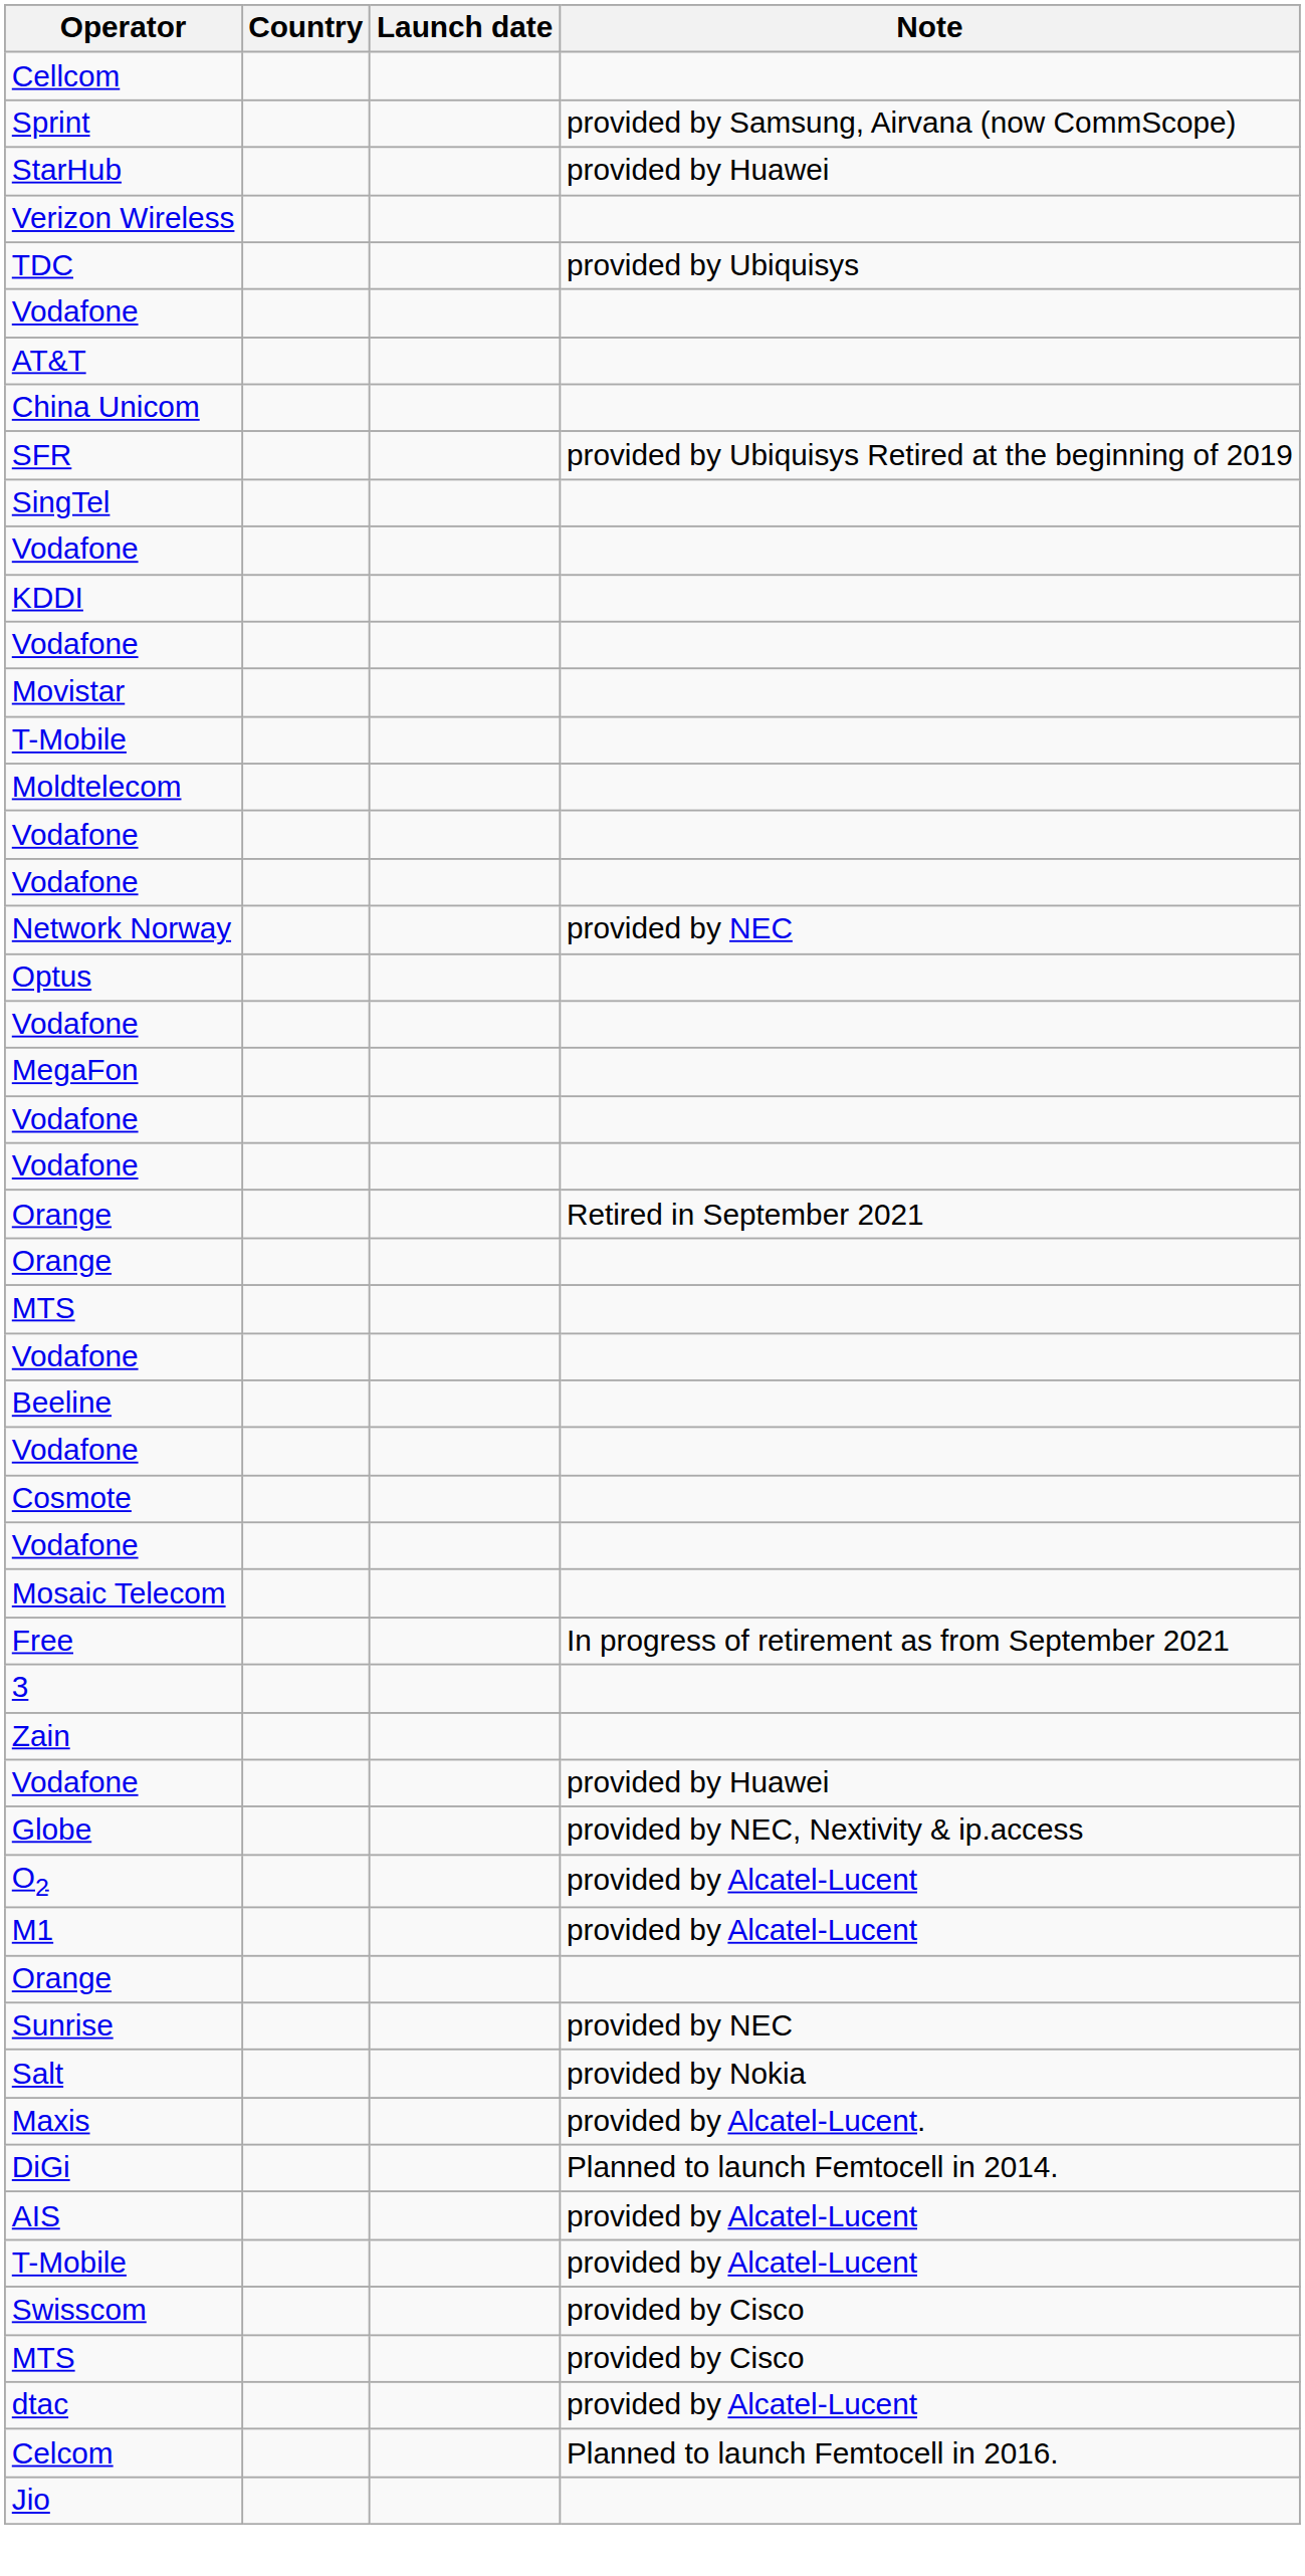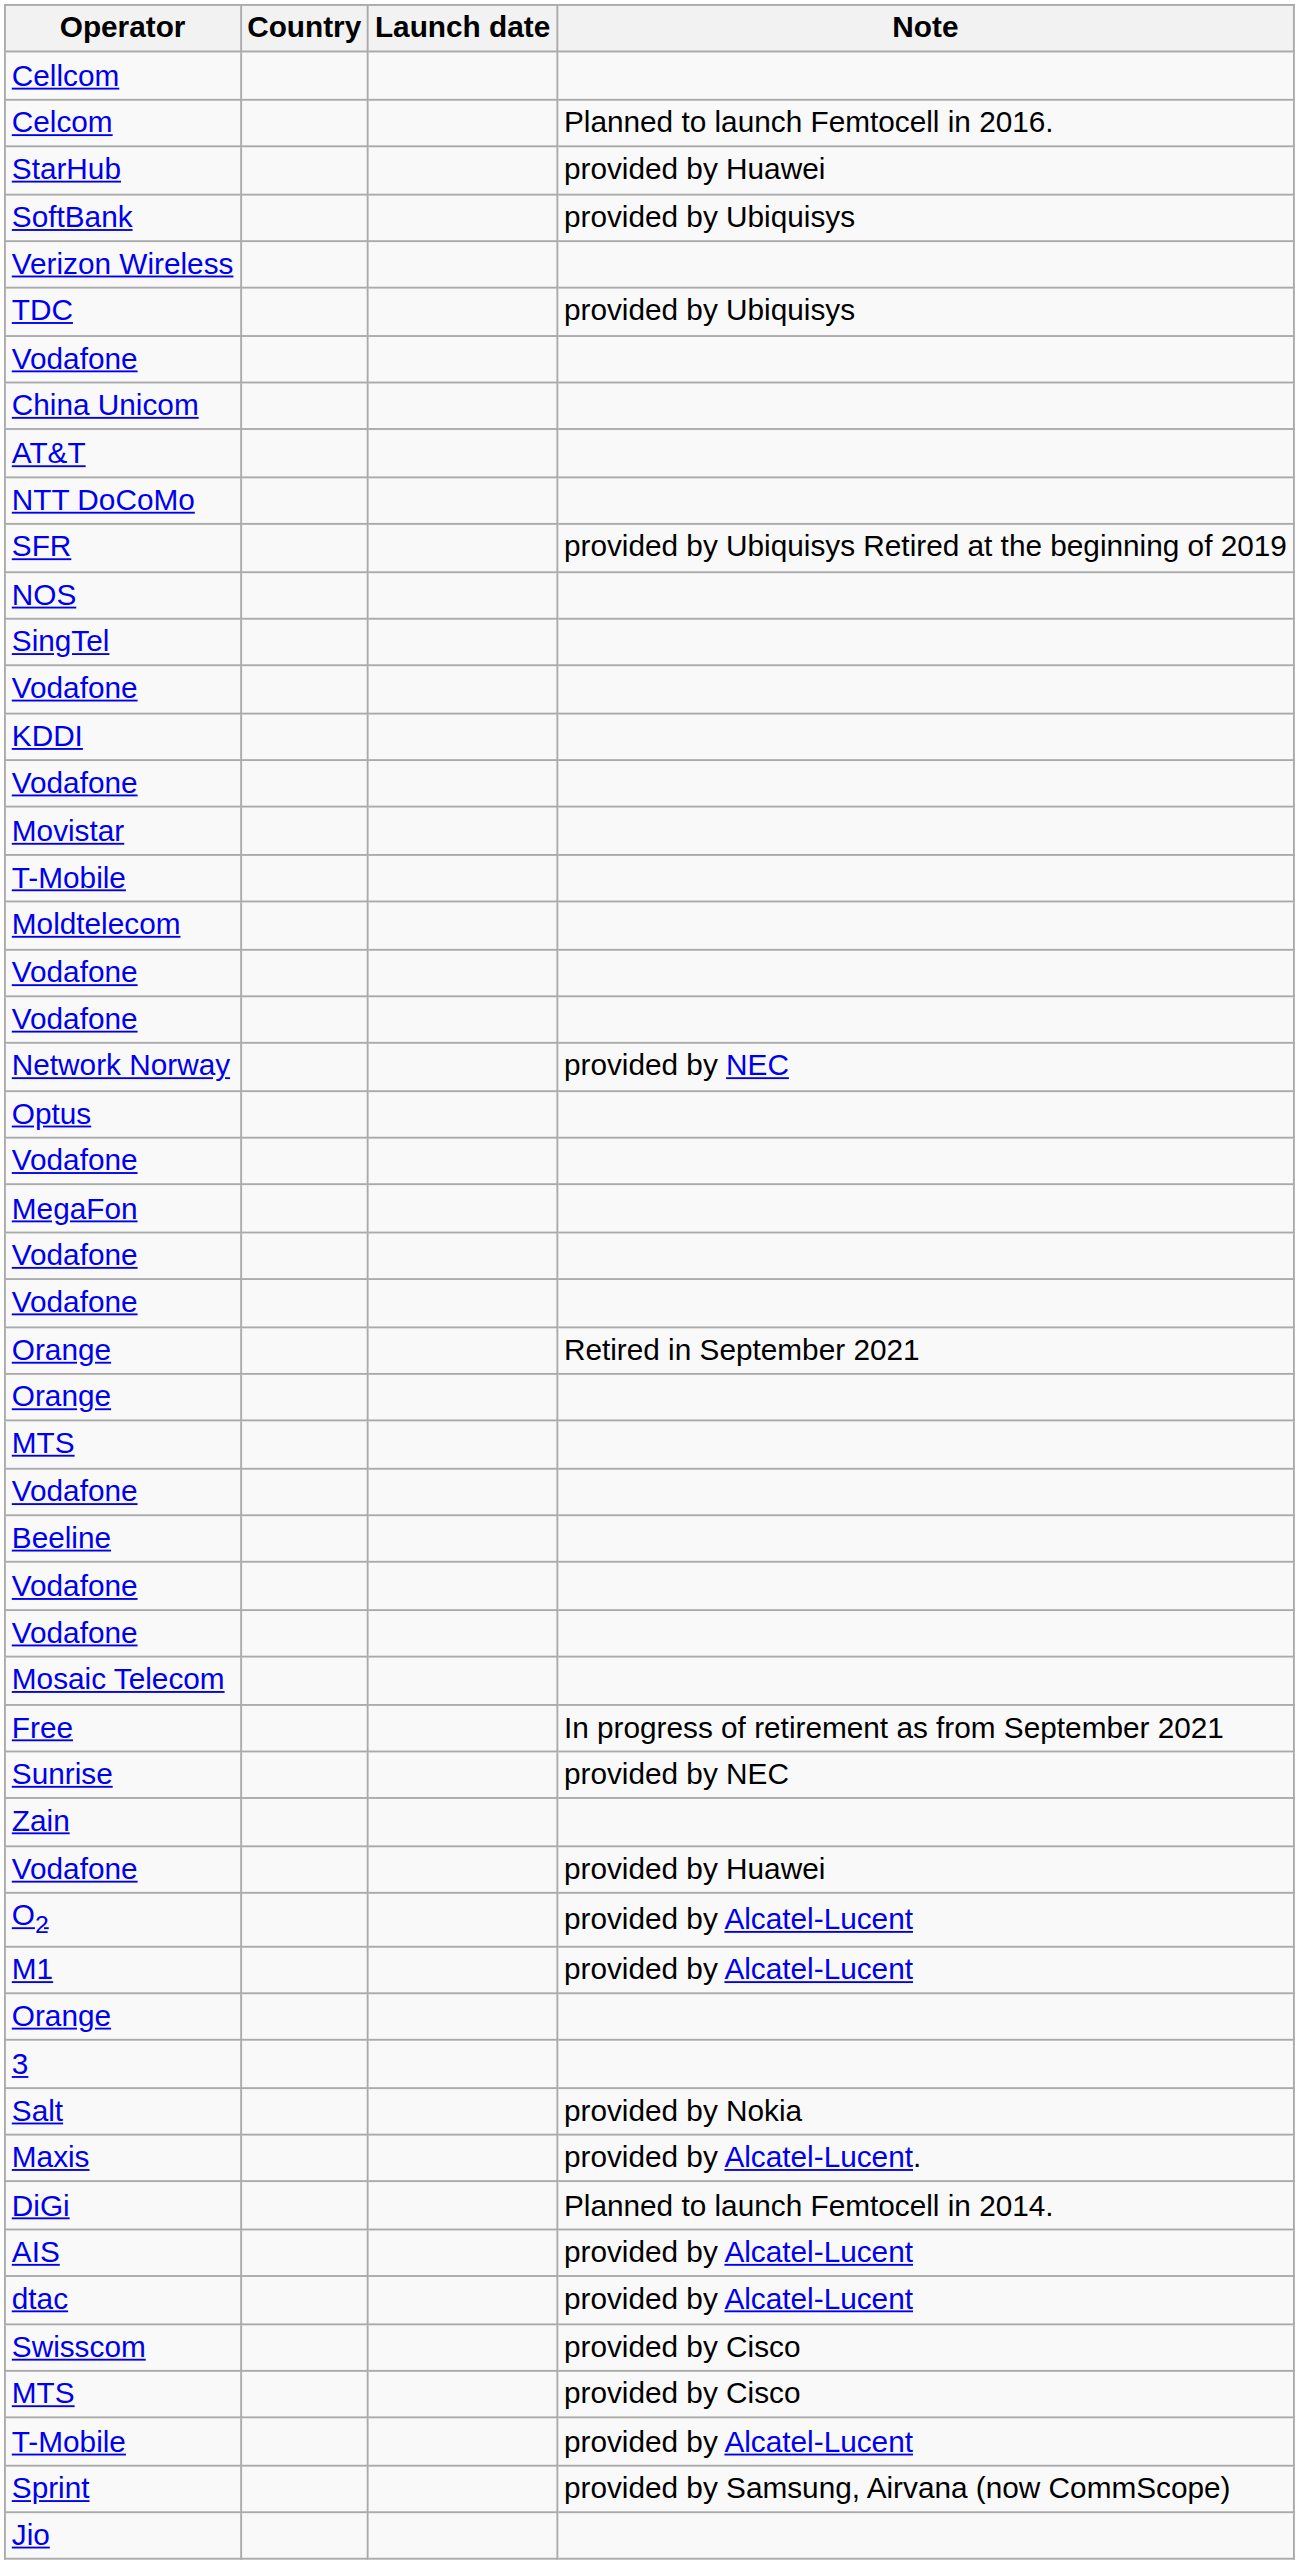rows swapped: Sprint <-> Celcom
+ row: SoftBank | provided by Ubiquisys
rows swapped: AT&T <-> China Unicom
+ row: NTT DoCoMo
+ row: NOS
- row: Cosmote
rows swapped: 3 <-> Sunrise
- row: Globe | provided by NEC, Nextivity & ip.access
rows swapped: dtac <-> T-Mobile / provided by Alcatel-Lucent
